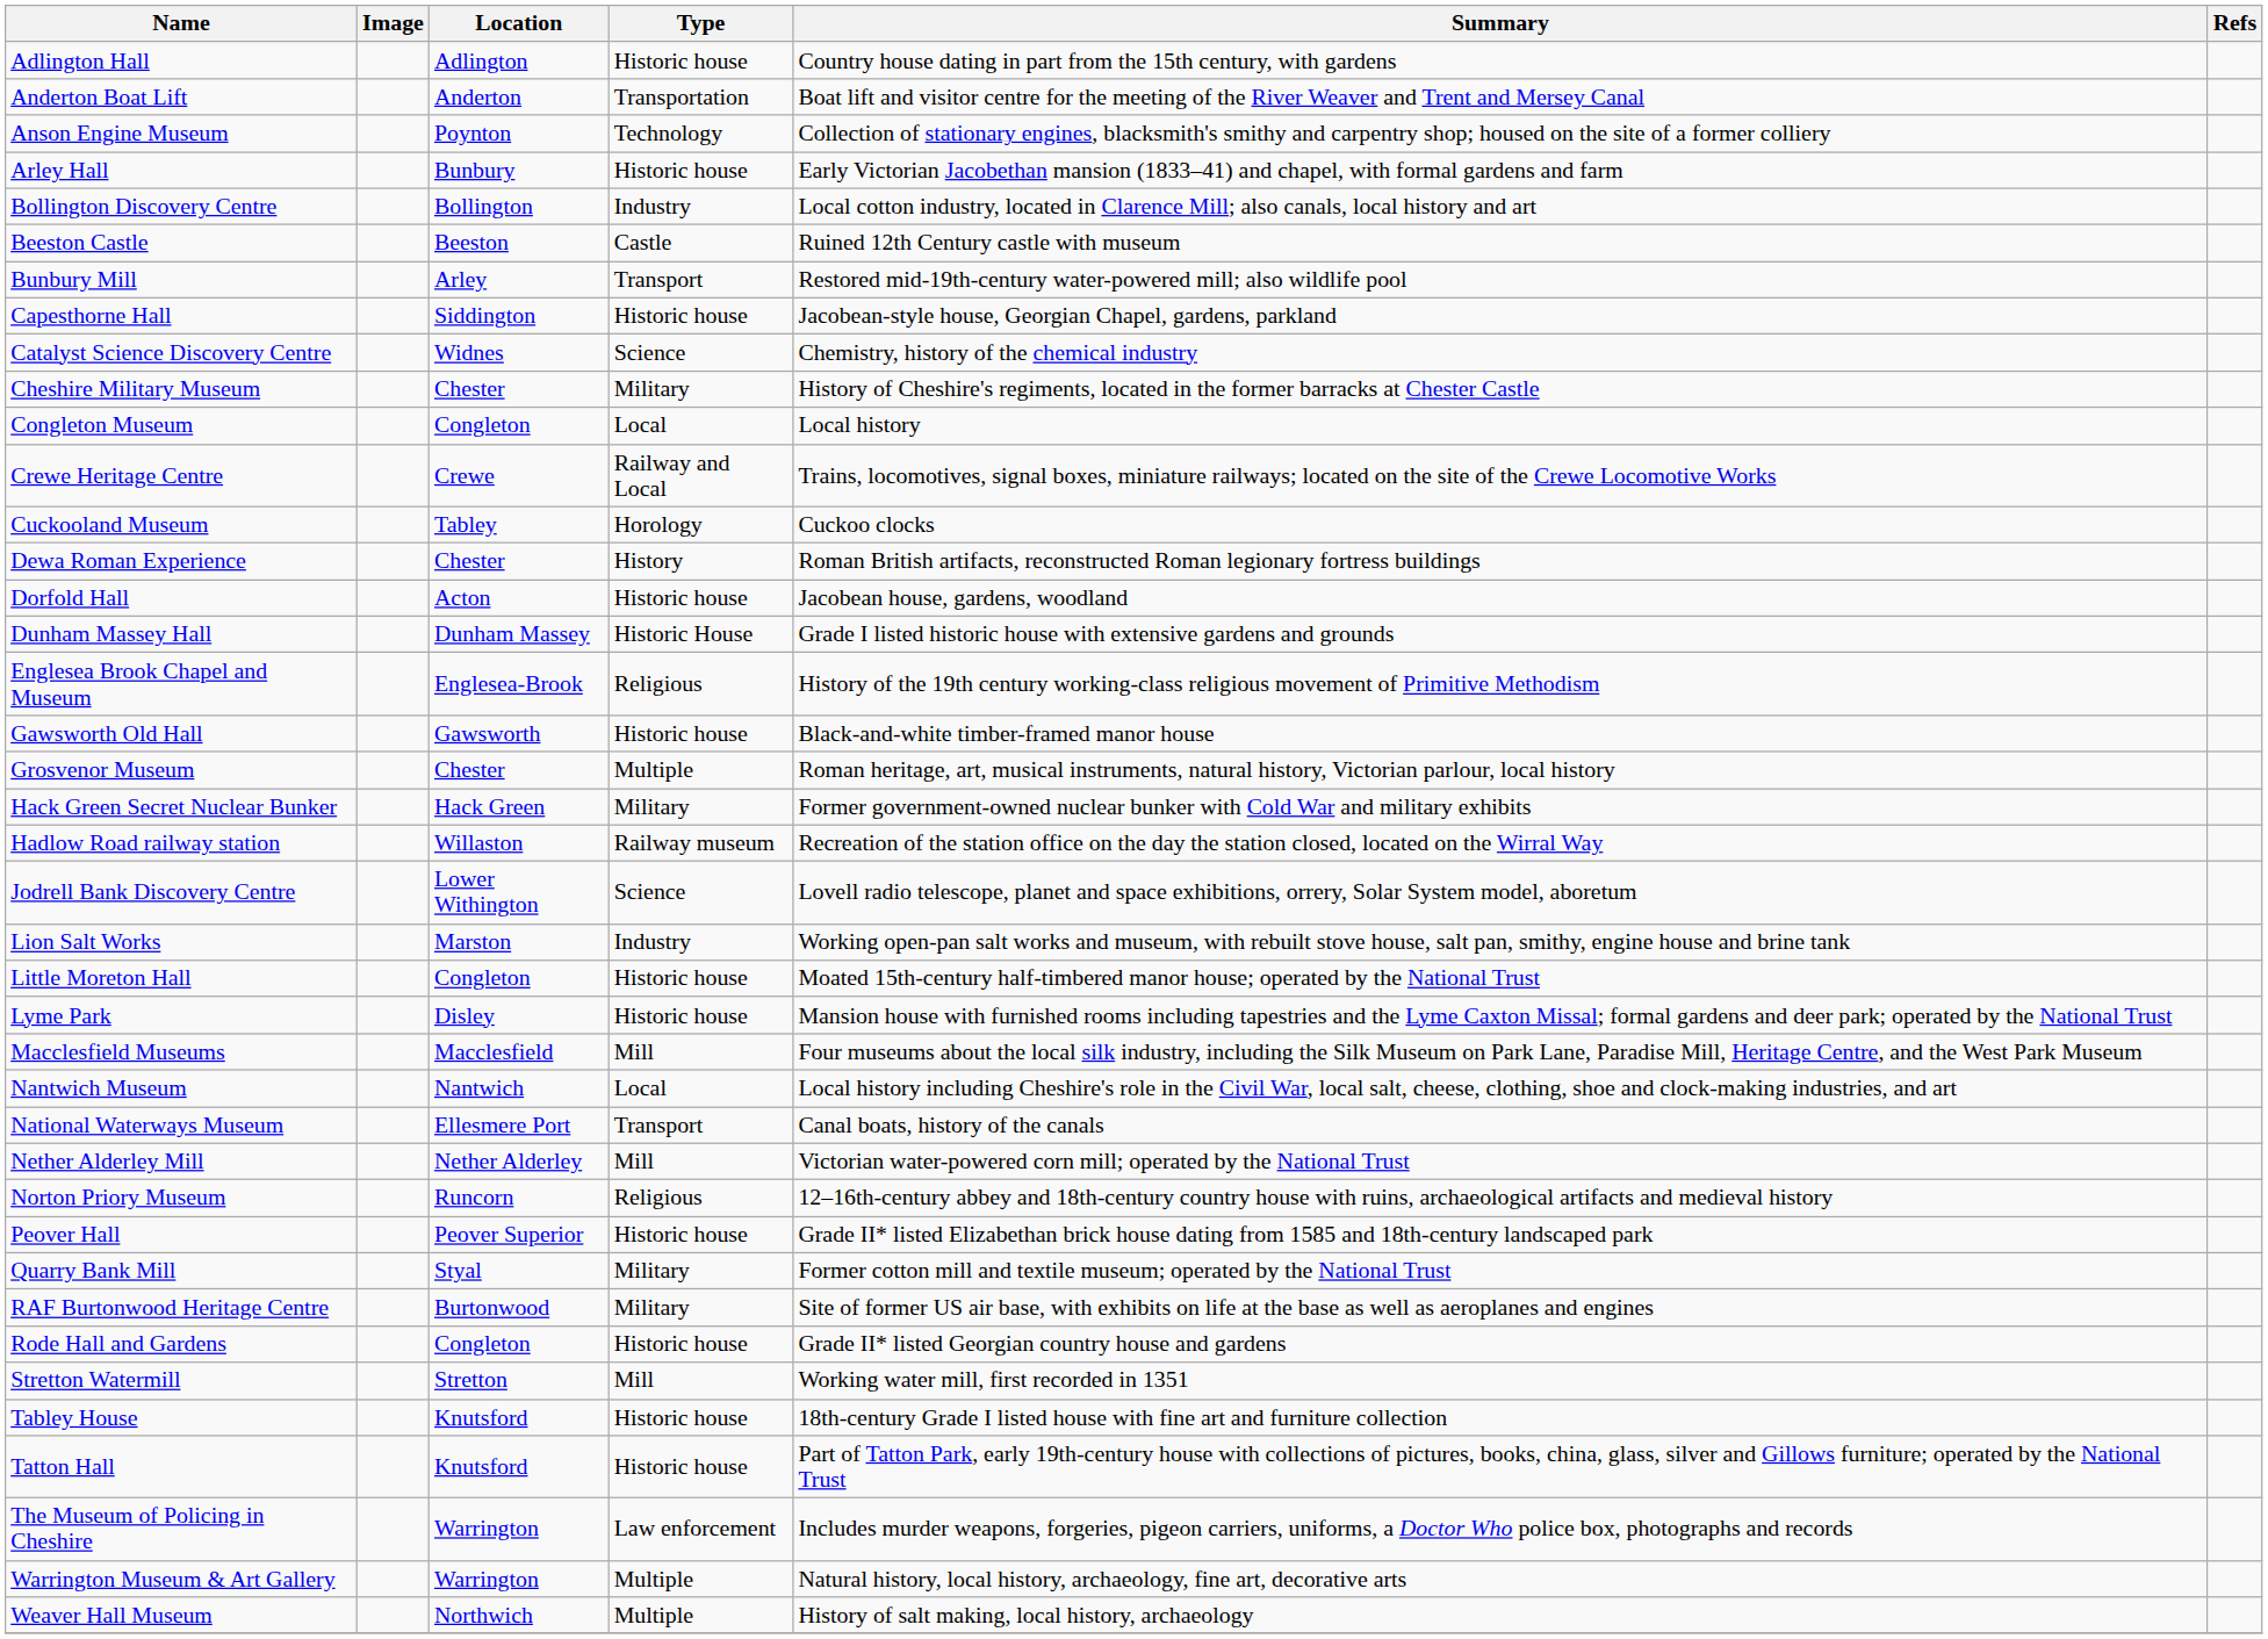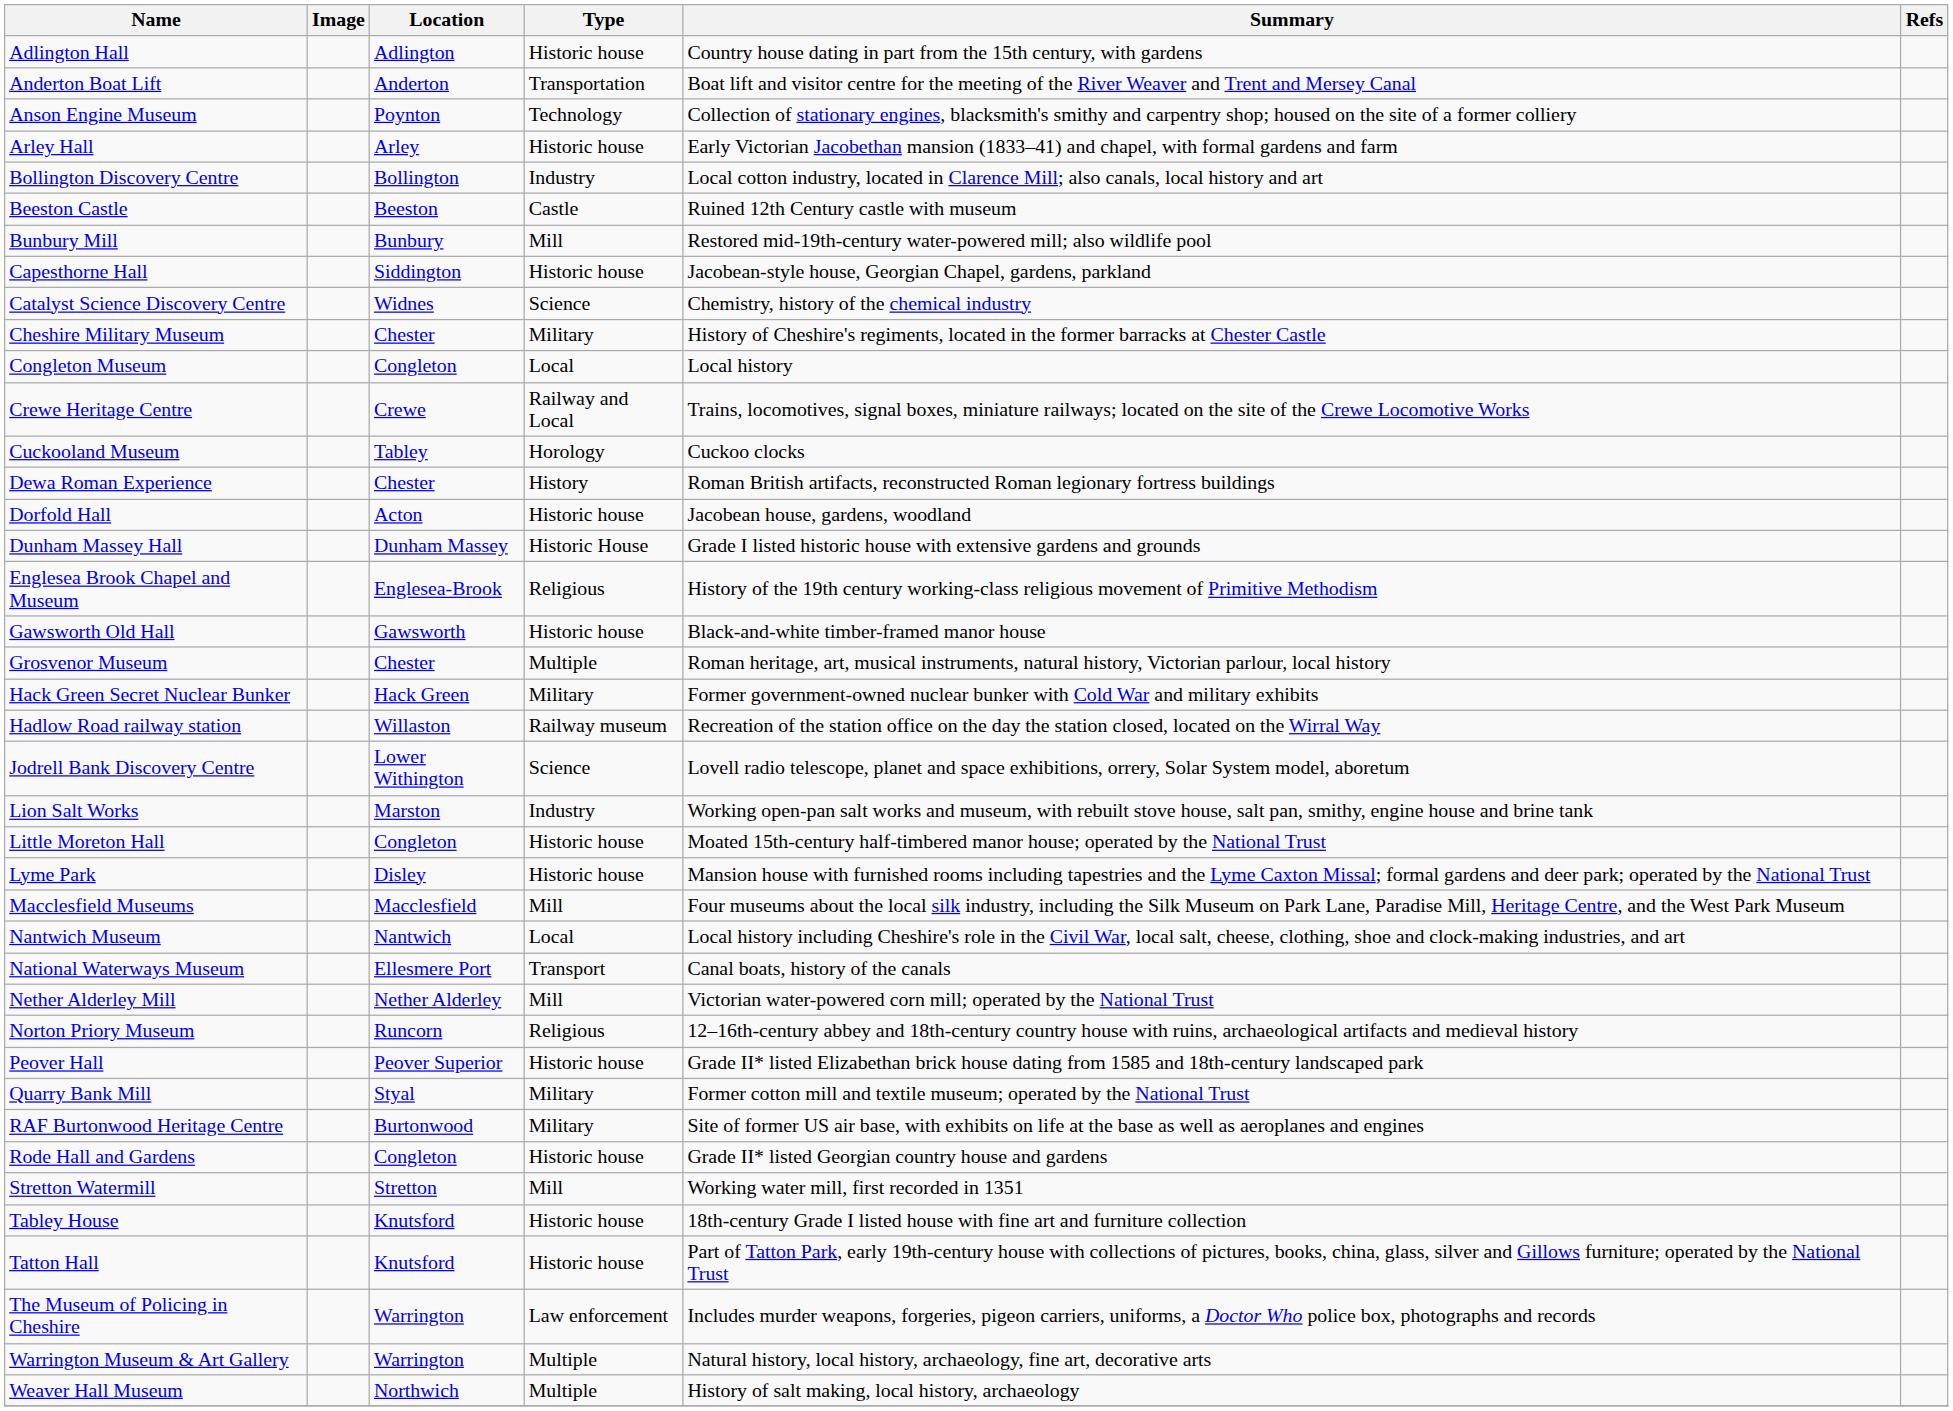Arley Hall | Location: Bunbury -> Arley
Bunbury Mill | Location: Arley -> Bunbury
Bunbury Mill | Type: Transport -> Mill
